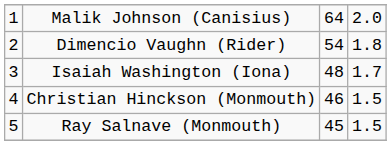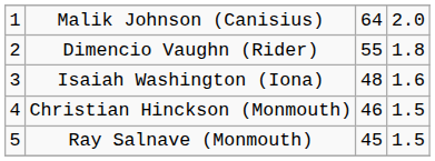Dimencio Vaughn (Rider) | column 3: 54 -> 55
Isaiah Washington (Iona) | column 4: 1.7 -> 1.6
